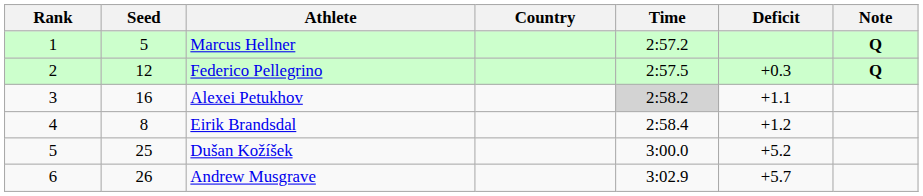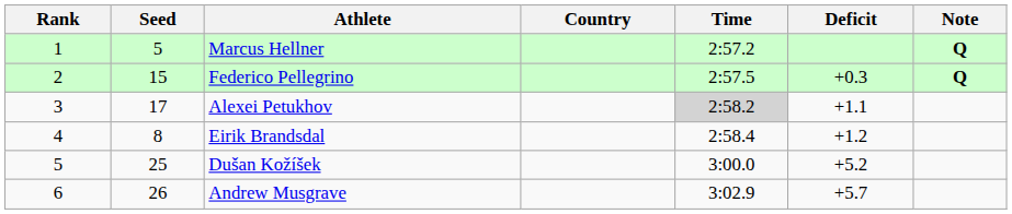Federico Pellegrino | Seed: 12 -> 15
Alexei Petukhov | Seed: 16 -> 17
